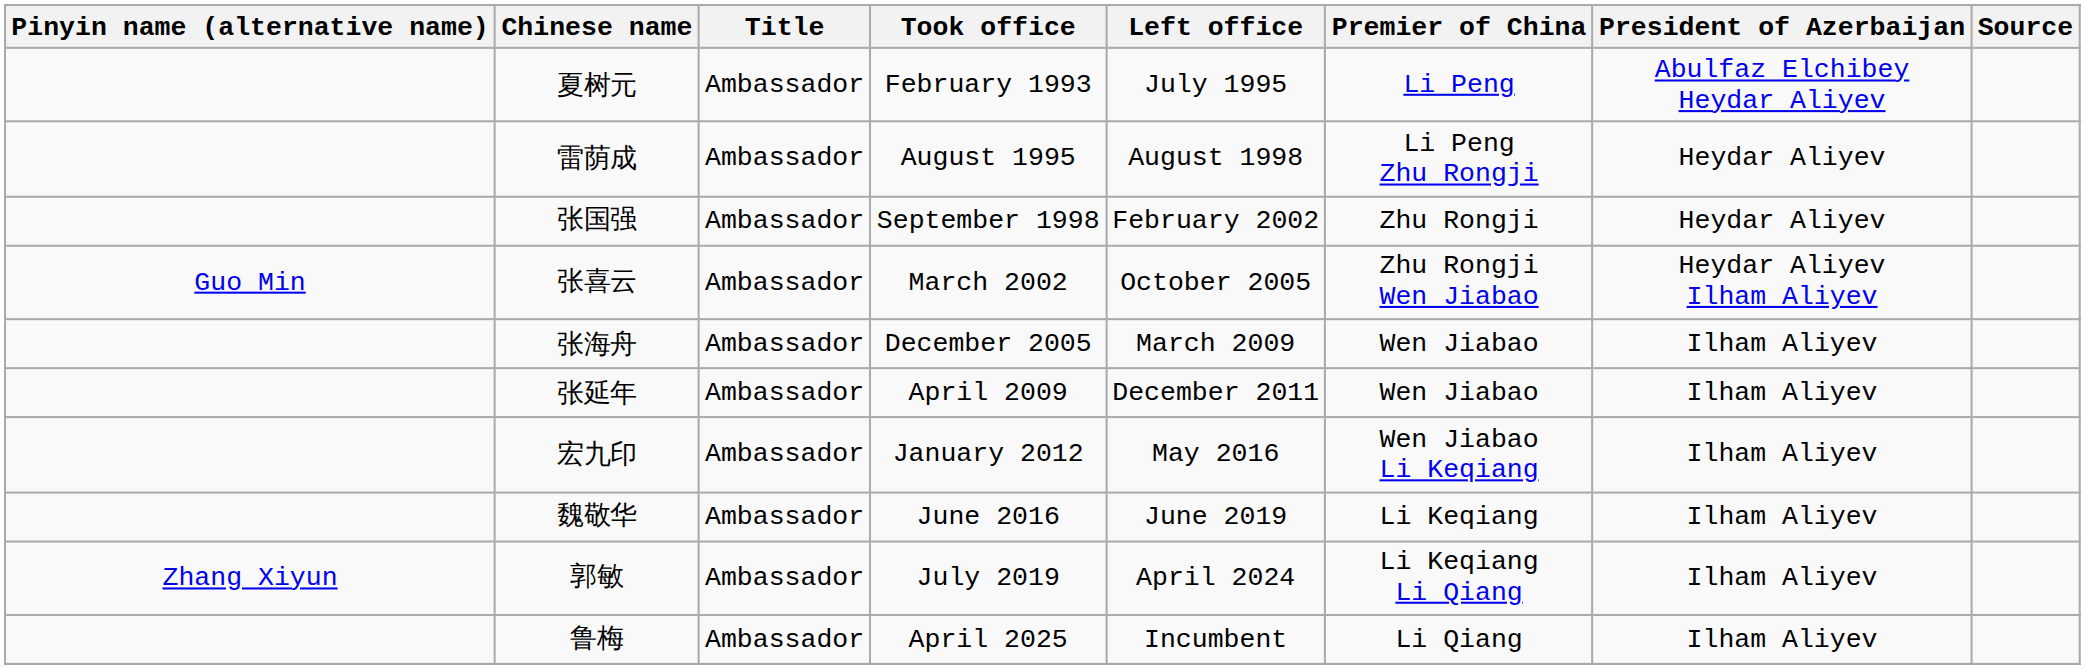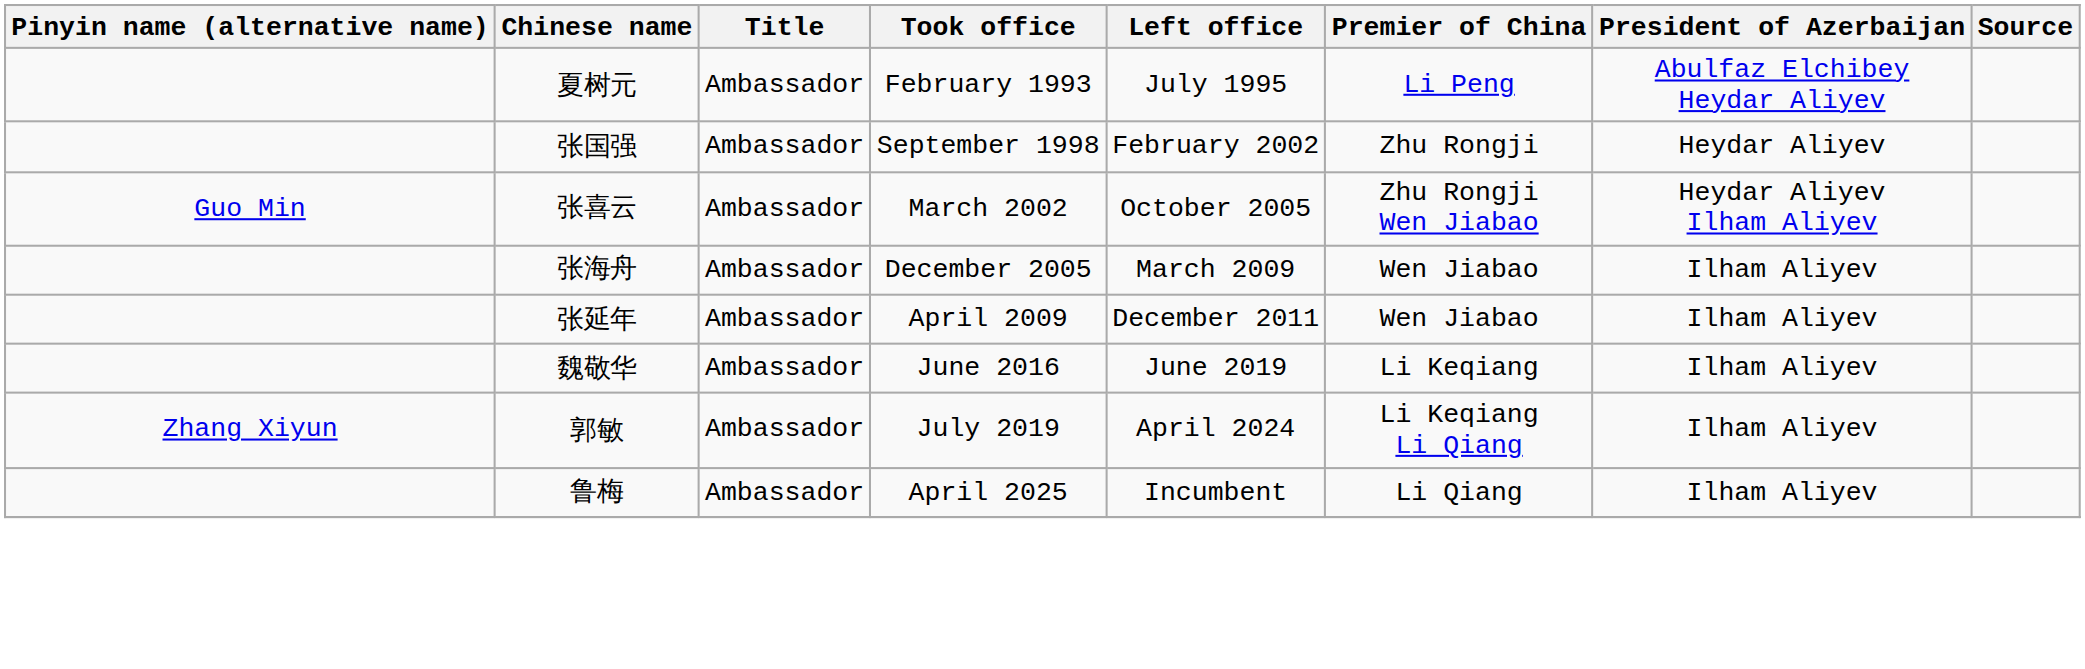- row: 雷荫成 | Ambassador | August 1995 | August 1998 | Li Peng Zhu Rongji | Heydar Aliyev
- row: 宏九印 | Ambassador | January 2012 | May 2016 | Wen Jiabao Li Keqiang | Ilham Aliyev
